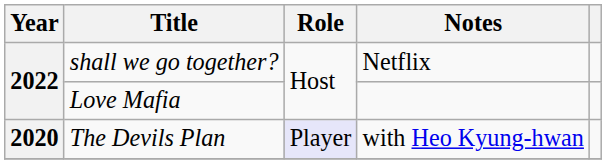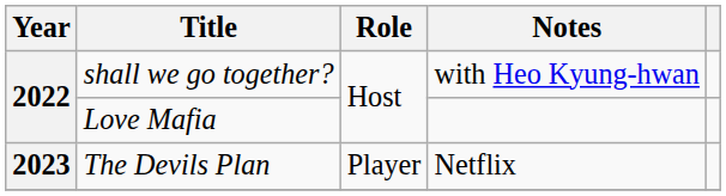shall we go together? | Notes: Netflix -> with Heo Kyung-hwan
The Devils Plan | Year: 2020 -> 2023
The Devils Plan | Role: lavender background -> no background
The Devils Plan | Notes: with Heo Kyung-hwan -> Netflix
